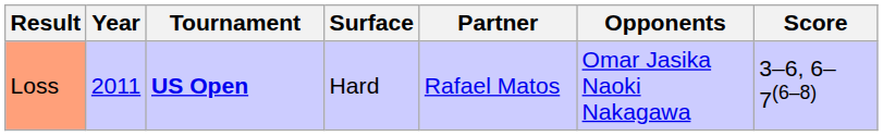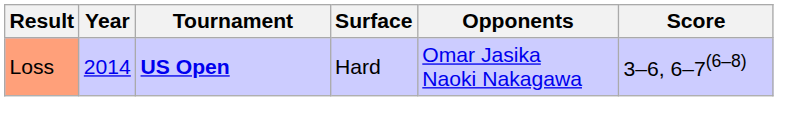- column: Partner | Rafael Matos
Loss | Year: 2011 -> 2014
